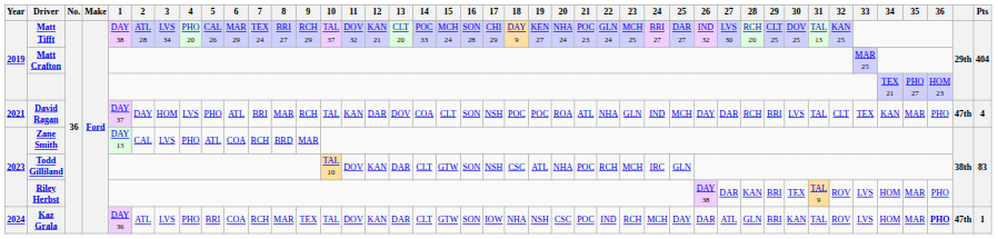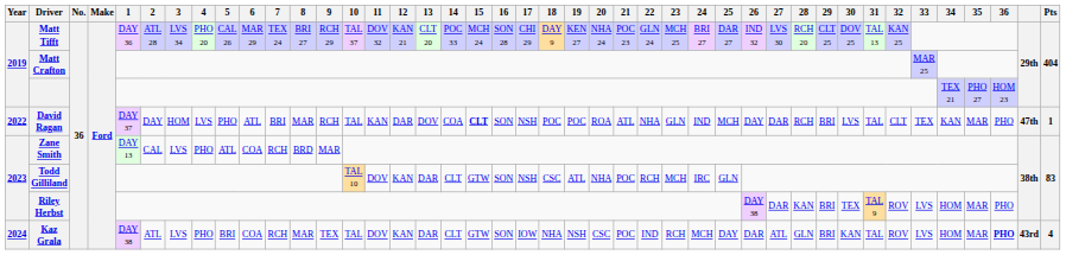Matt Tifft | 1: DAY 38 -> DAY 36
David Ragan | Year: 2021 -> 2022
David Ragan | 15: normal -> bold
David Ragan | Pts: 4 -> 1
Kaz Grala | 1: DAY 36 -> DAY 38
Kaz Grala | column 41: 47th -> 43rd
Kaz Grala | Pts: 1 -> 4
